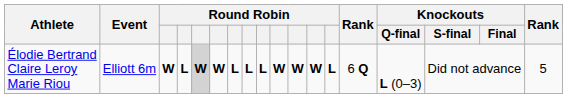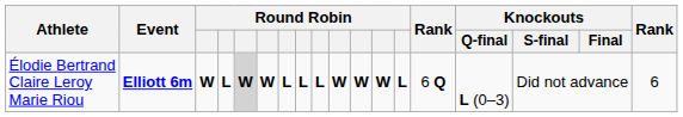Élodie Bertrand Claire Leroy Marie Riou | Event: normal -> bold
Élodie Bertrand Claire Leroy Marie Riou | column 18: 5 -> 6
